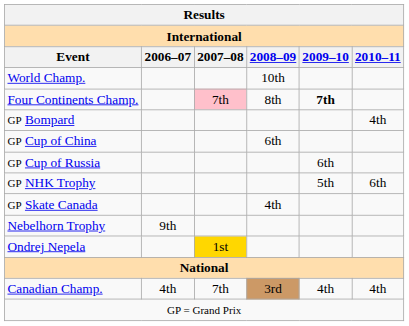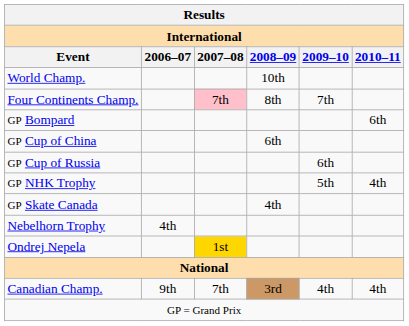Four Continents Champ. | 2009–10: bold -> normal
GP Bompard | 2010–11: 4th -> 6th
GP NHK Trophy | 2010–11: 6th -> 4th
Nebelhorn Trophy | 2006–07: 9th -> 4th
Canadian Champ. | 2006–07: 4th -> 9th
